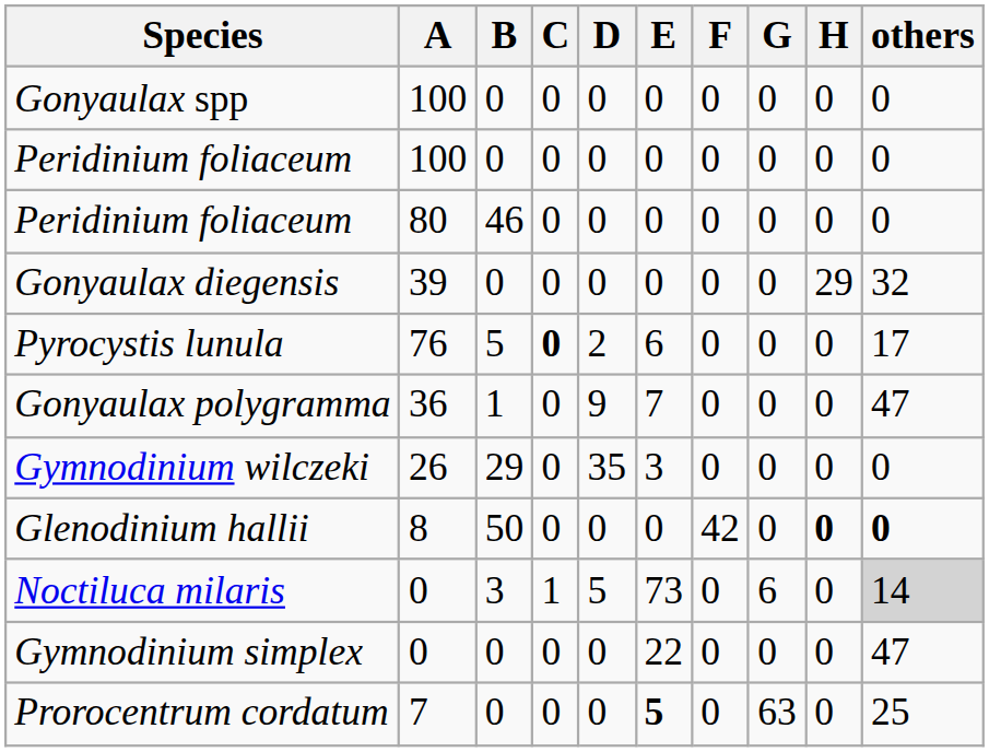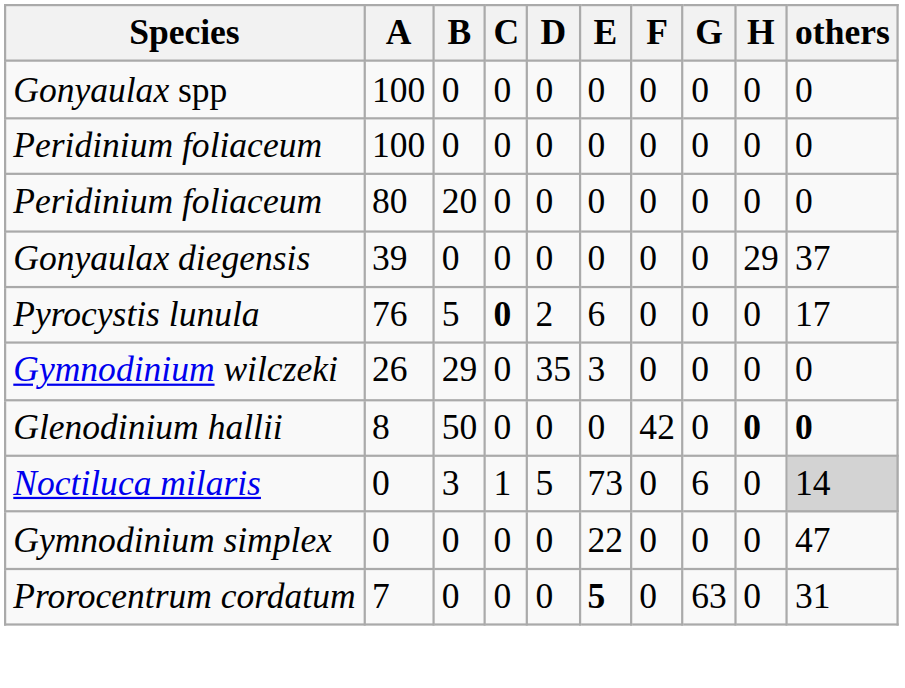Peridinium foliaceum / 80 | B: 46 -> 20
Gonyaulax diegensis | others: 32 -> 37
- row: Gonyaulax polygramma | 36 | 1 | 0 | 9 | 7 | 0 | 0 | 0 | 47
Prorocentrum cordatum | others: 25 -> 31
